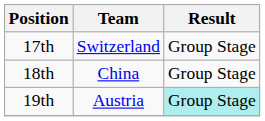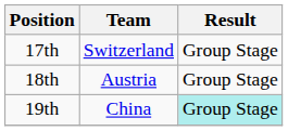18th | Team: China -> Austria
19th | Team: Austria -> China
